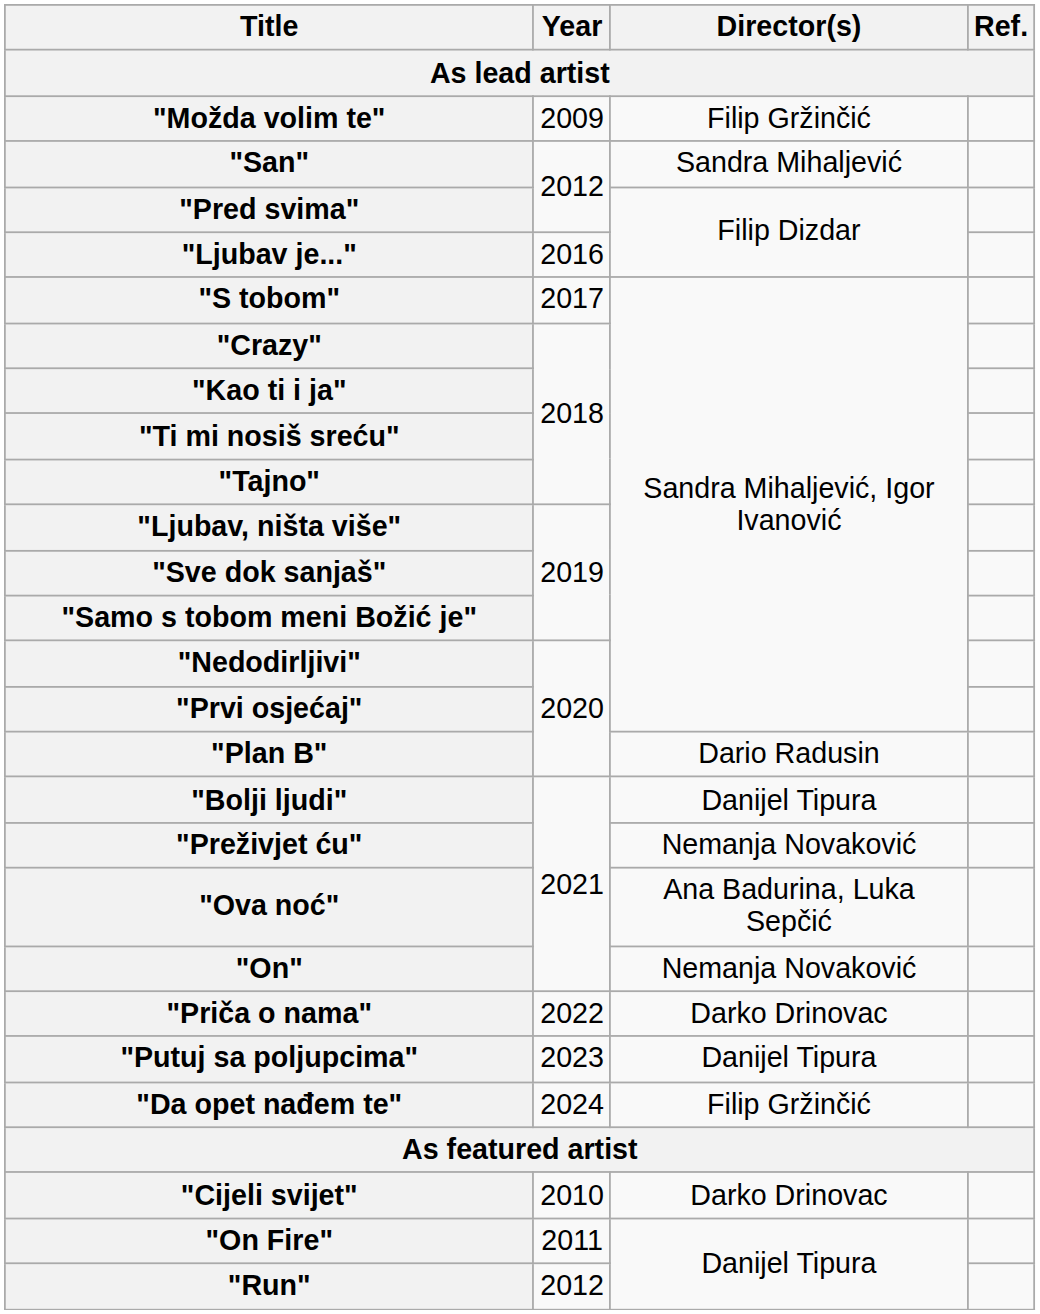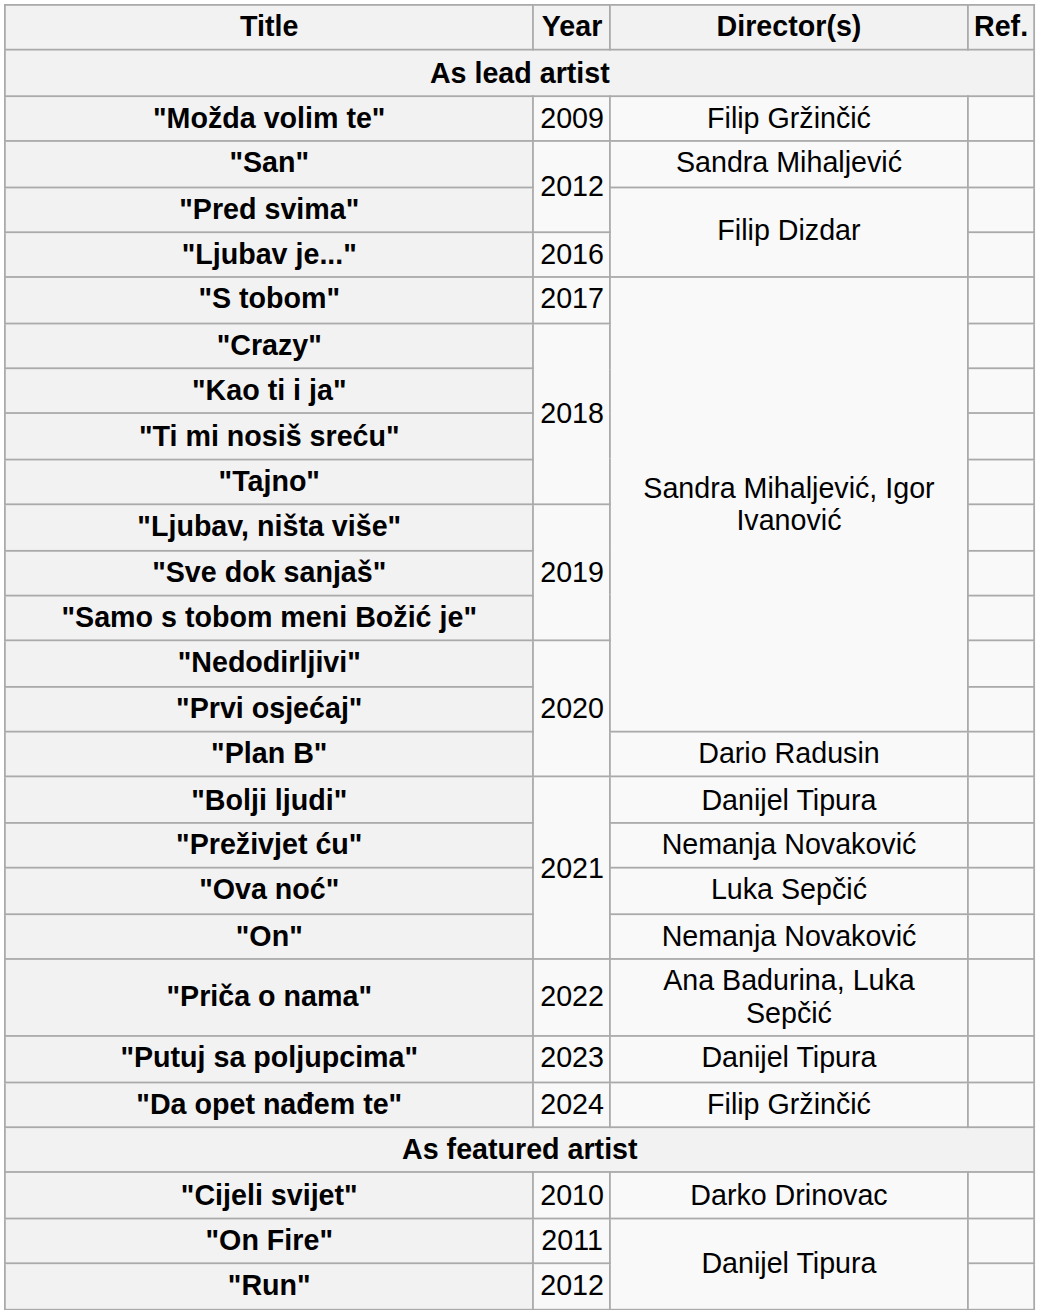"Ova noć" | Director(s): Ana Badurina, Luka Sepčić -> Luka Sepčić
"Priča o nama" | Director(s): Darko Drinovac -> Ana Badurina, Luka Sepčić
